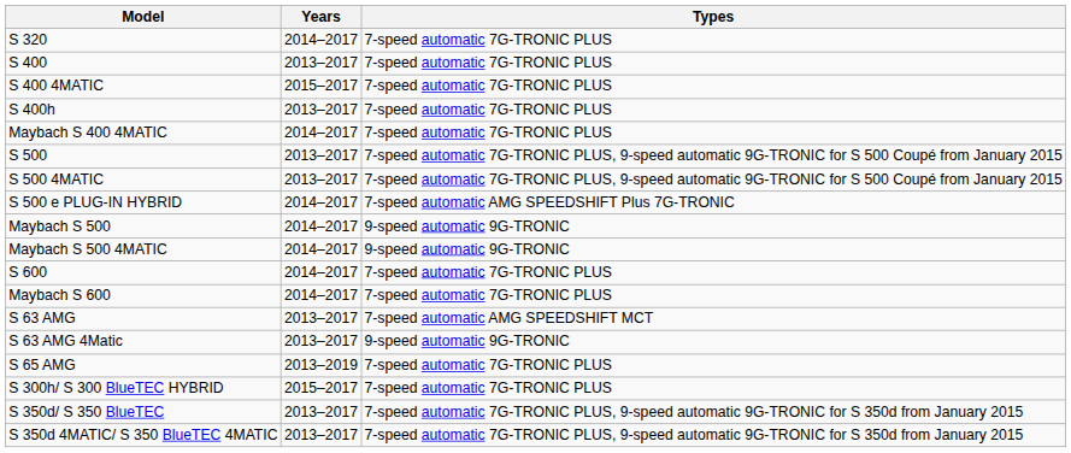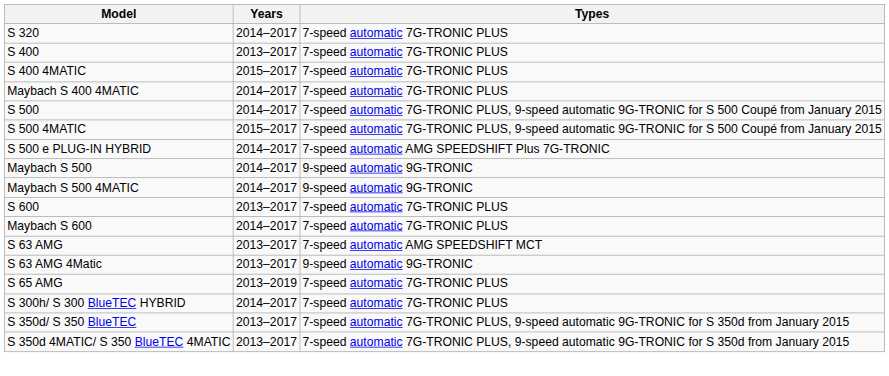- row: S 400h | 2013–2017 | 7-speed automatic 7G-TRONIC PLUS
S 500 | Years: 2013–2017 -> 2014–2017
S 500 4MATIC | Years: 2013–2017 -> 2015–2017
S 600 | Years: 2014–2017 -> 2013–2017
S 300h/ S 300 BlueTEC HYBRID | Years: 2015–2017 -> 2014–2017
